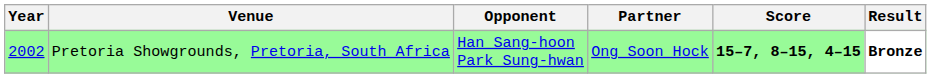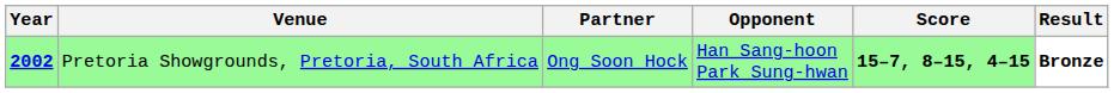columns swapped: Partner <-> Opponent
Pretoria Showgrounds, Pretoria, South Africa | Year: normal -> bold
